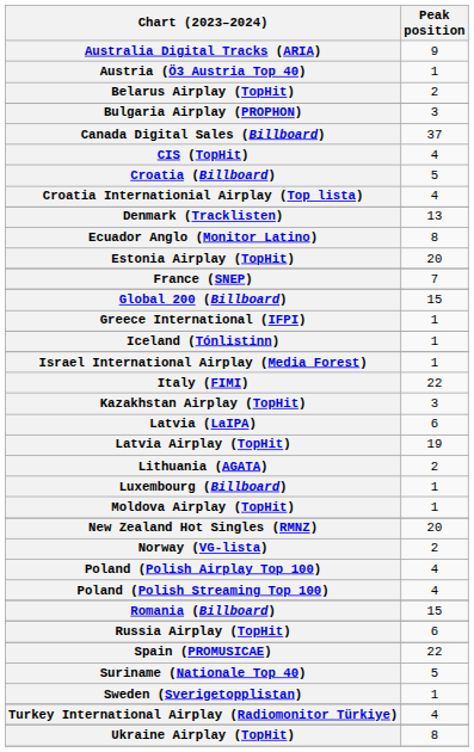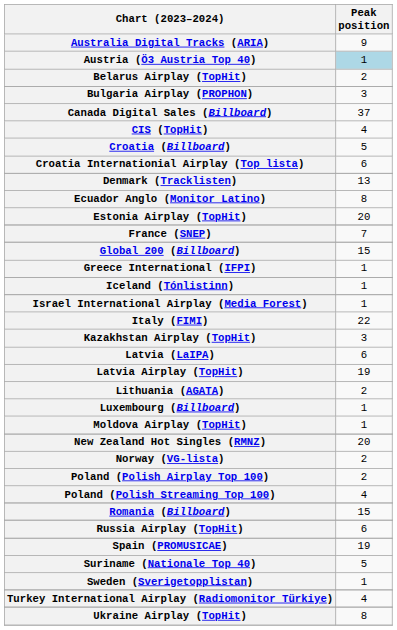Austria (Ö3 Austria Top 40) | Peak position: no background -> lightblue background
Croatia Internationial Airplay (Top lista) | Peak position: 4 -> 6
Poland (Polish Airplay Top 100) | Peak position: 4 -> 2
Spain (PROMUSICAE) | Peak position: 22 -> 19
